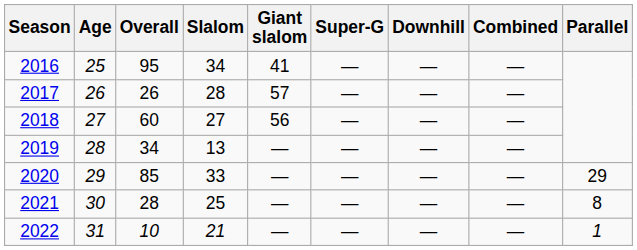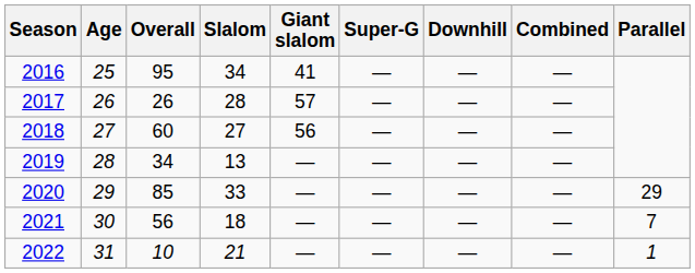2021 | Overall: 28 -> 56
2021 | Slalom: 25 -> 18
2021 | Parallel: 8 -> 7
